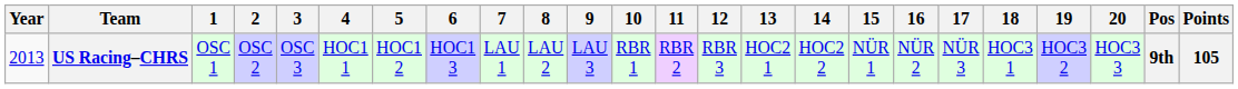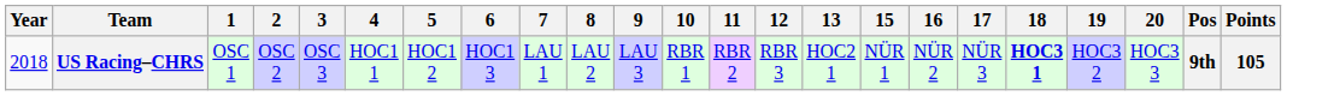- column: 14 | HOC2 2
US Racing–CHRS | Year: 2013 -> 2018
US Racing–CHRS | 18: normal -> bold
